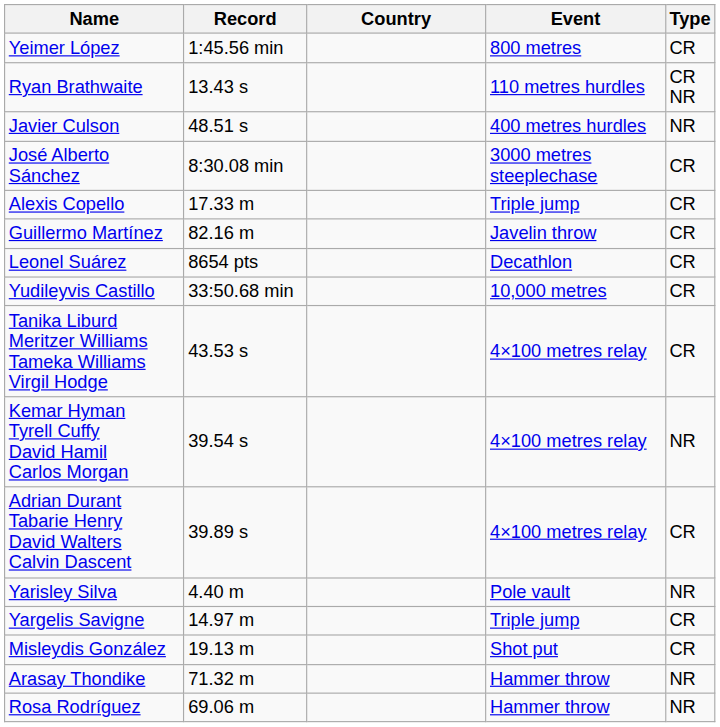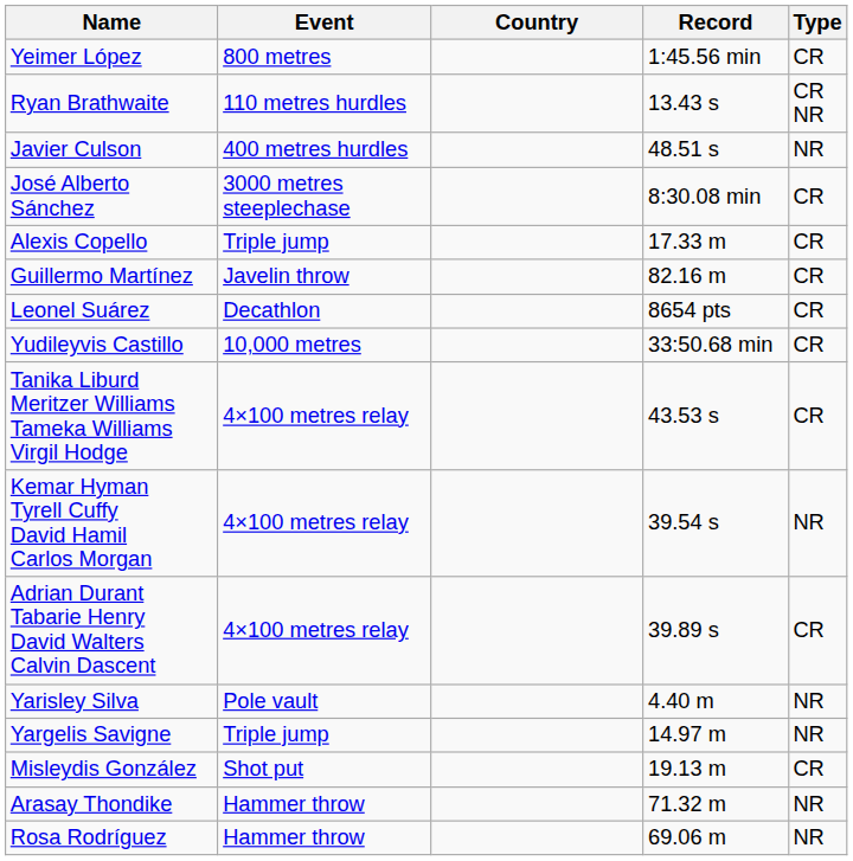columns swapped: Event <-> Record
Yargelis Savigne | Type: CR -> NR
